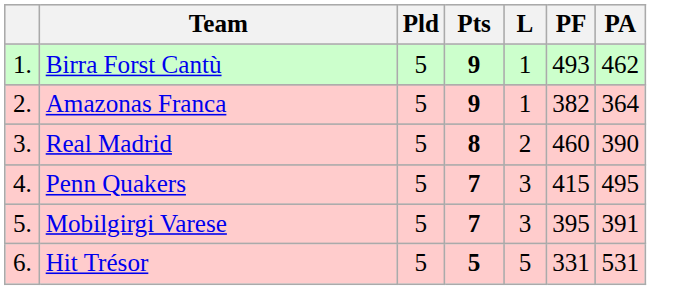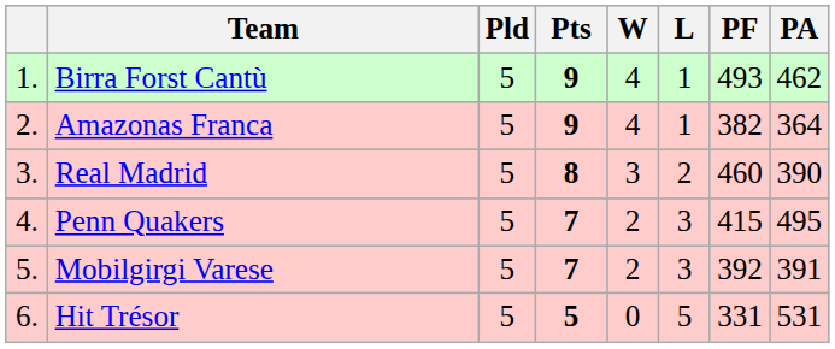+ column: W | 4 | 4 | 3 | 2 | 2 | 0
Mobilgirgi Varese | PF: 395 -> 392
